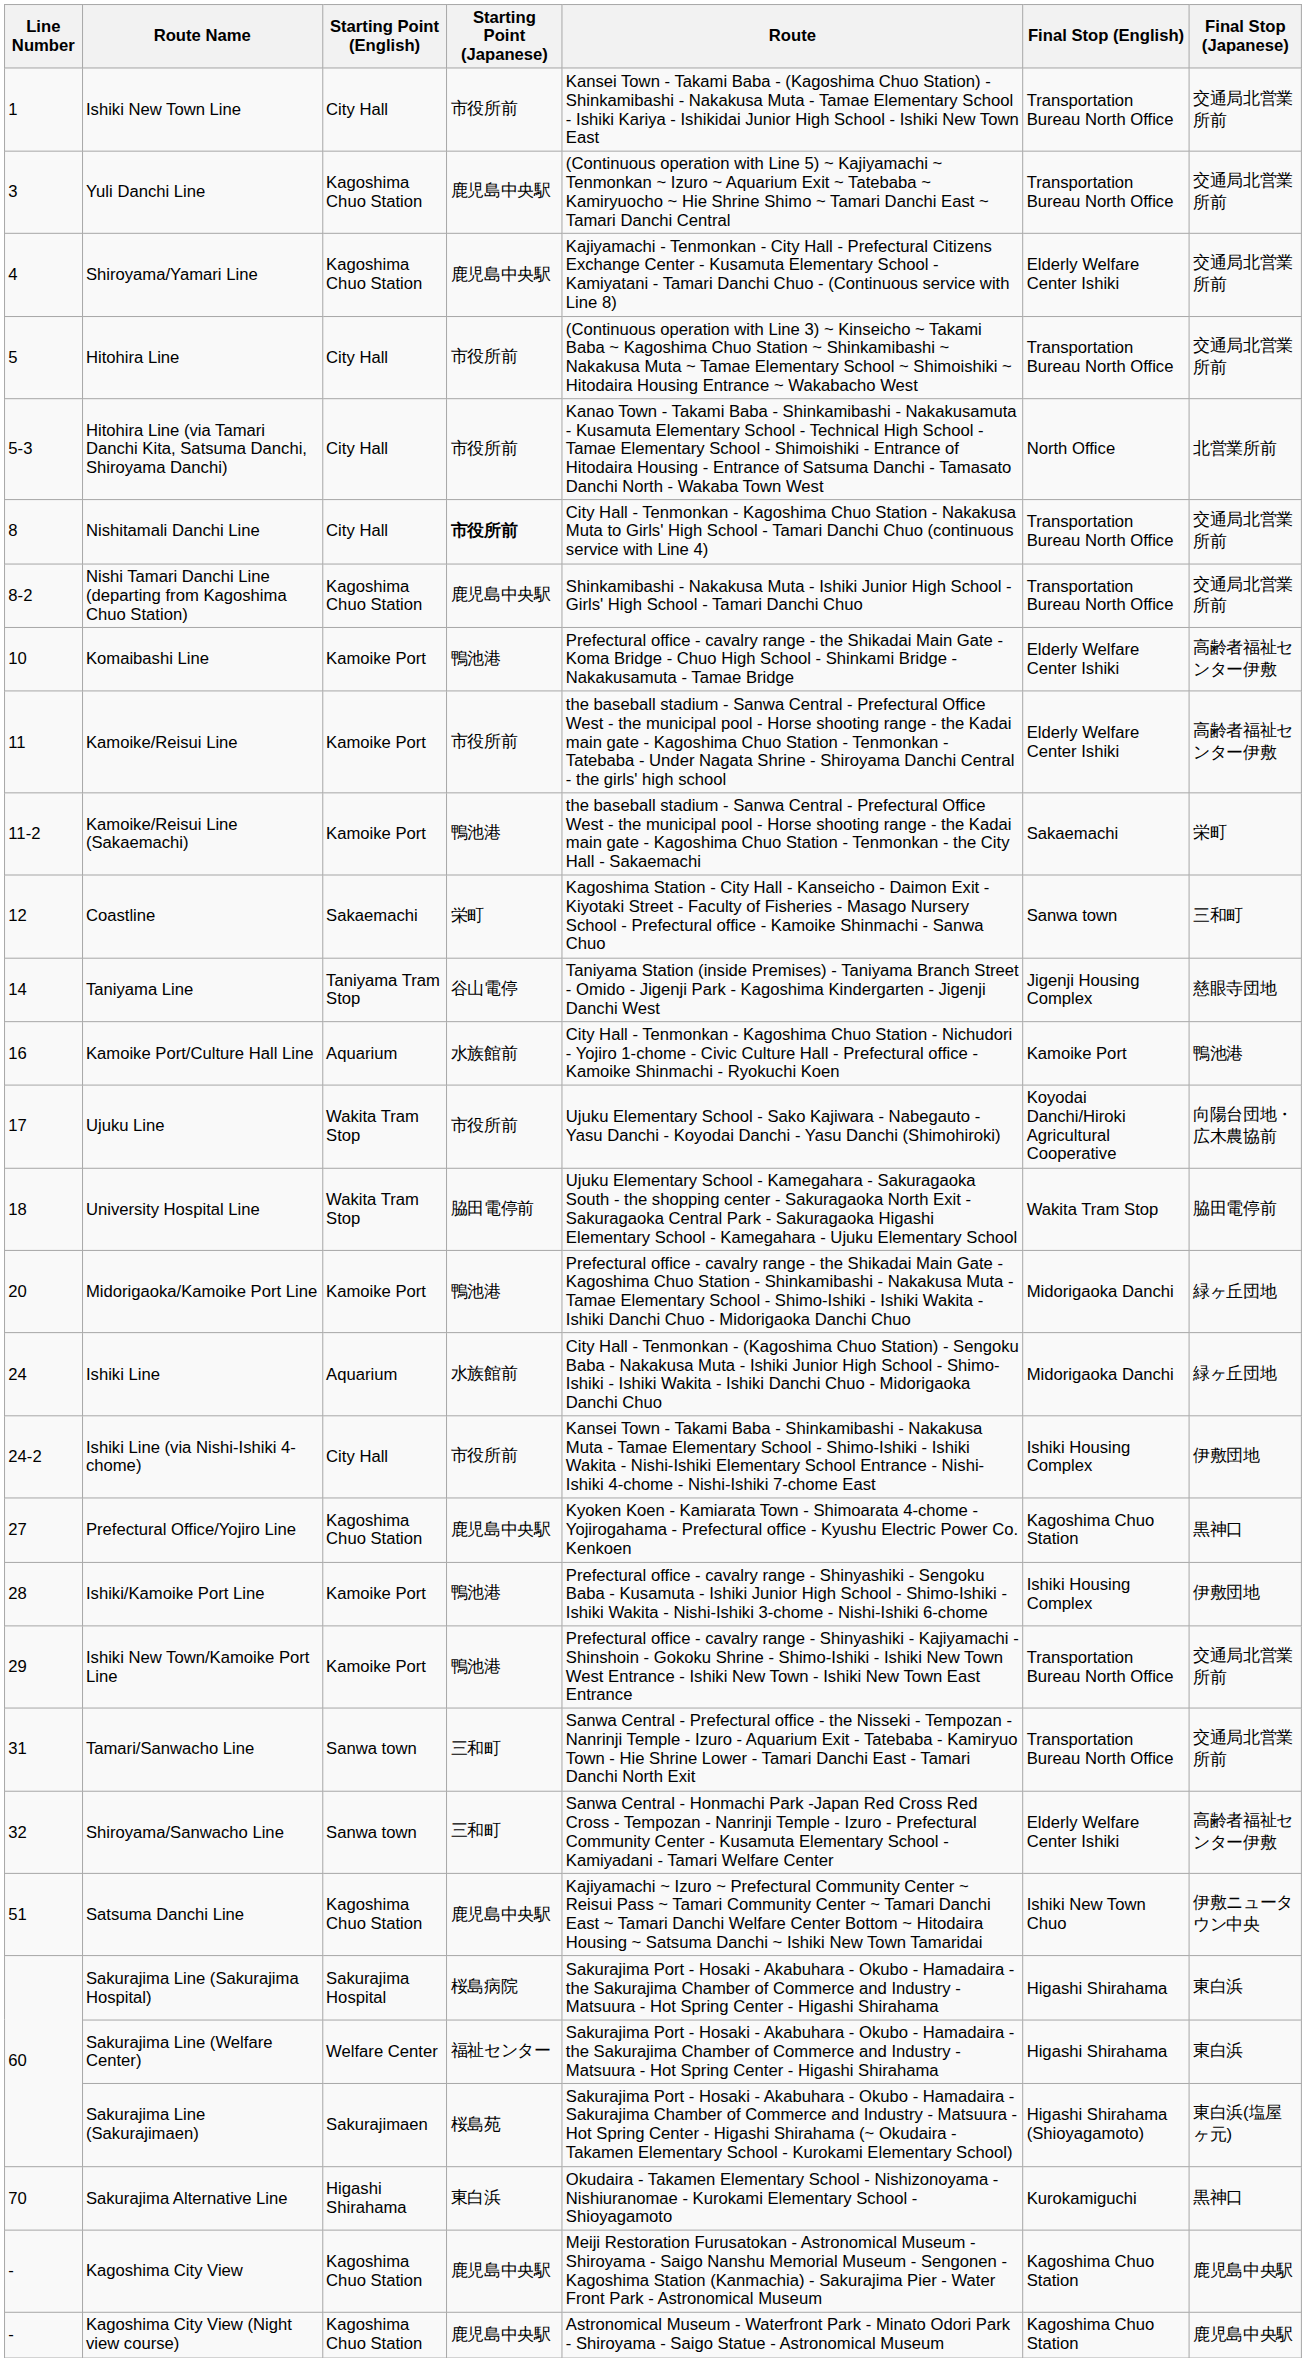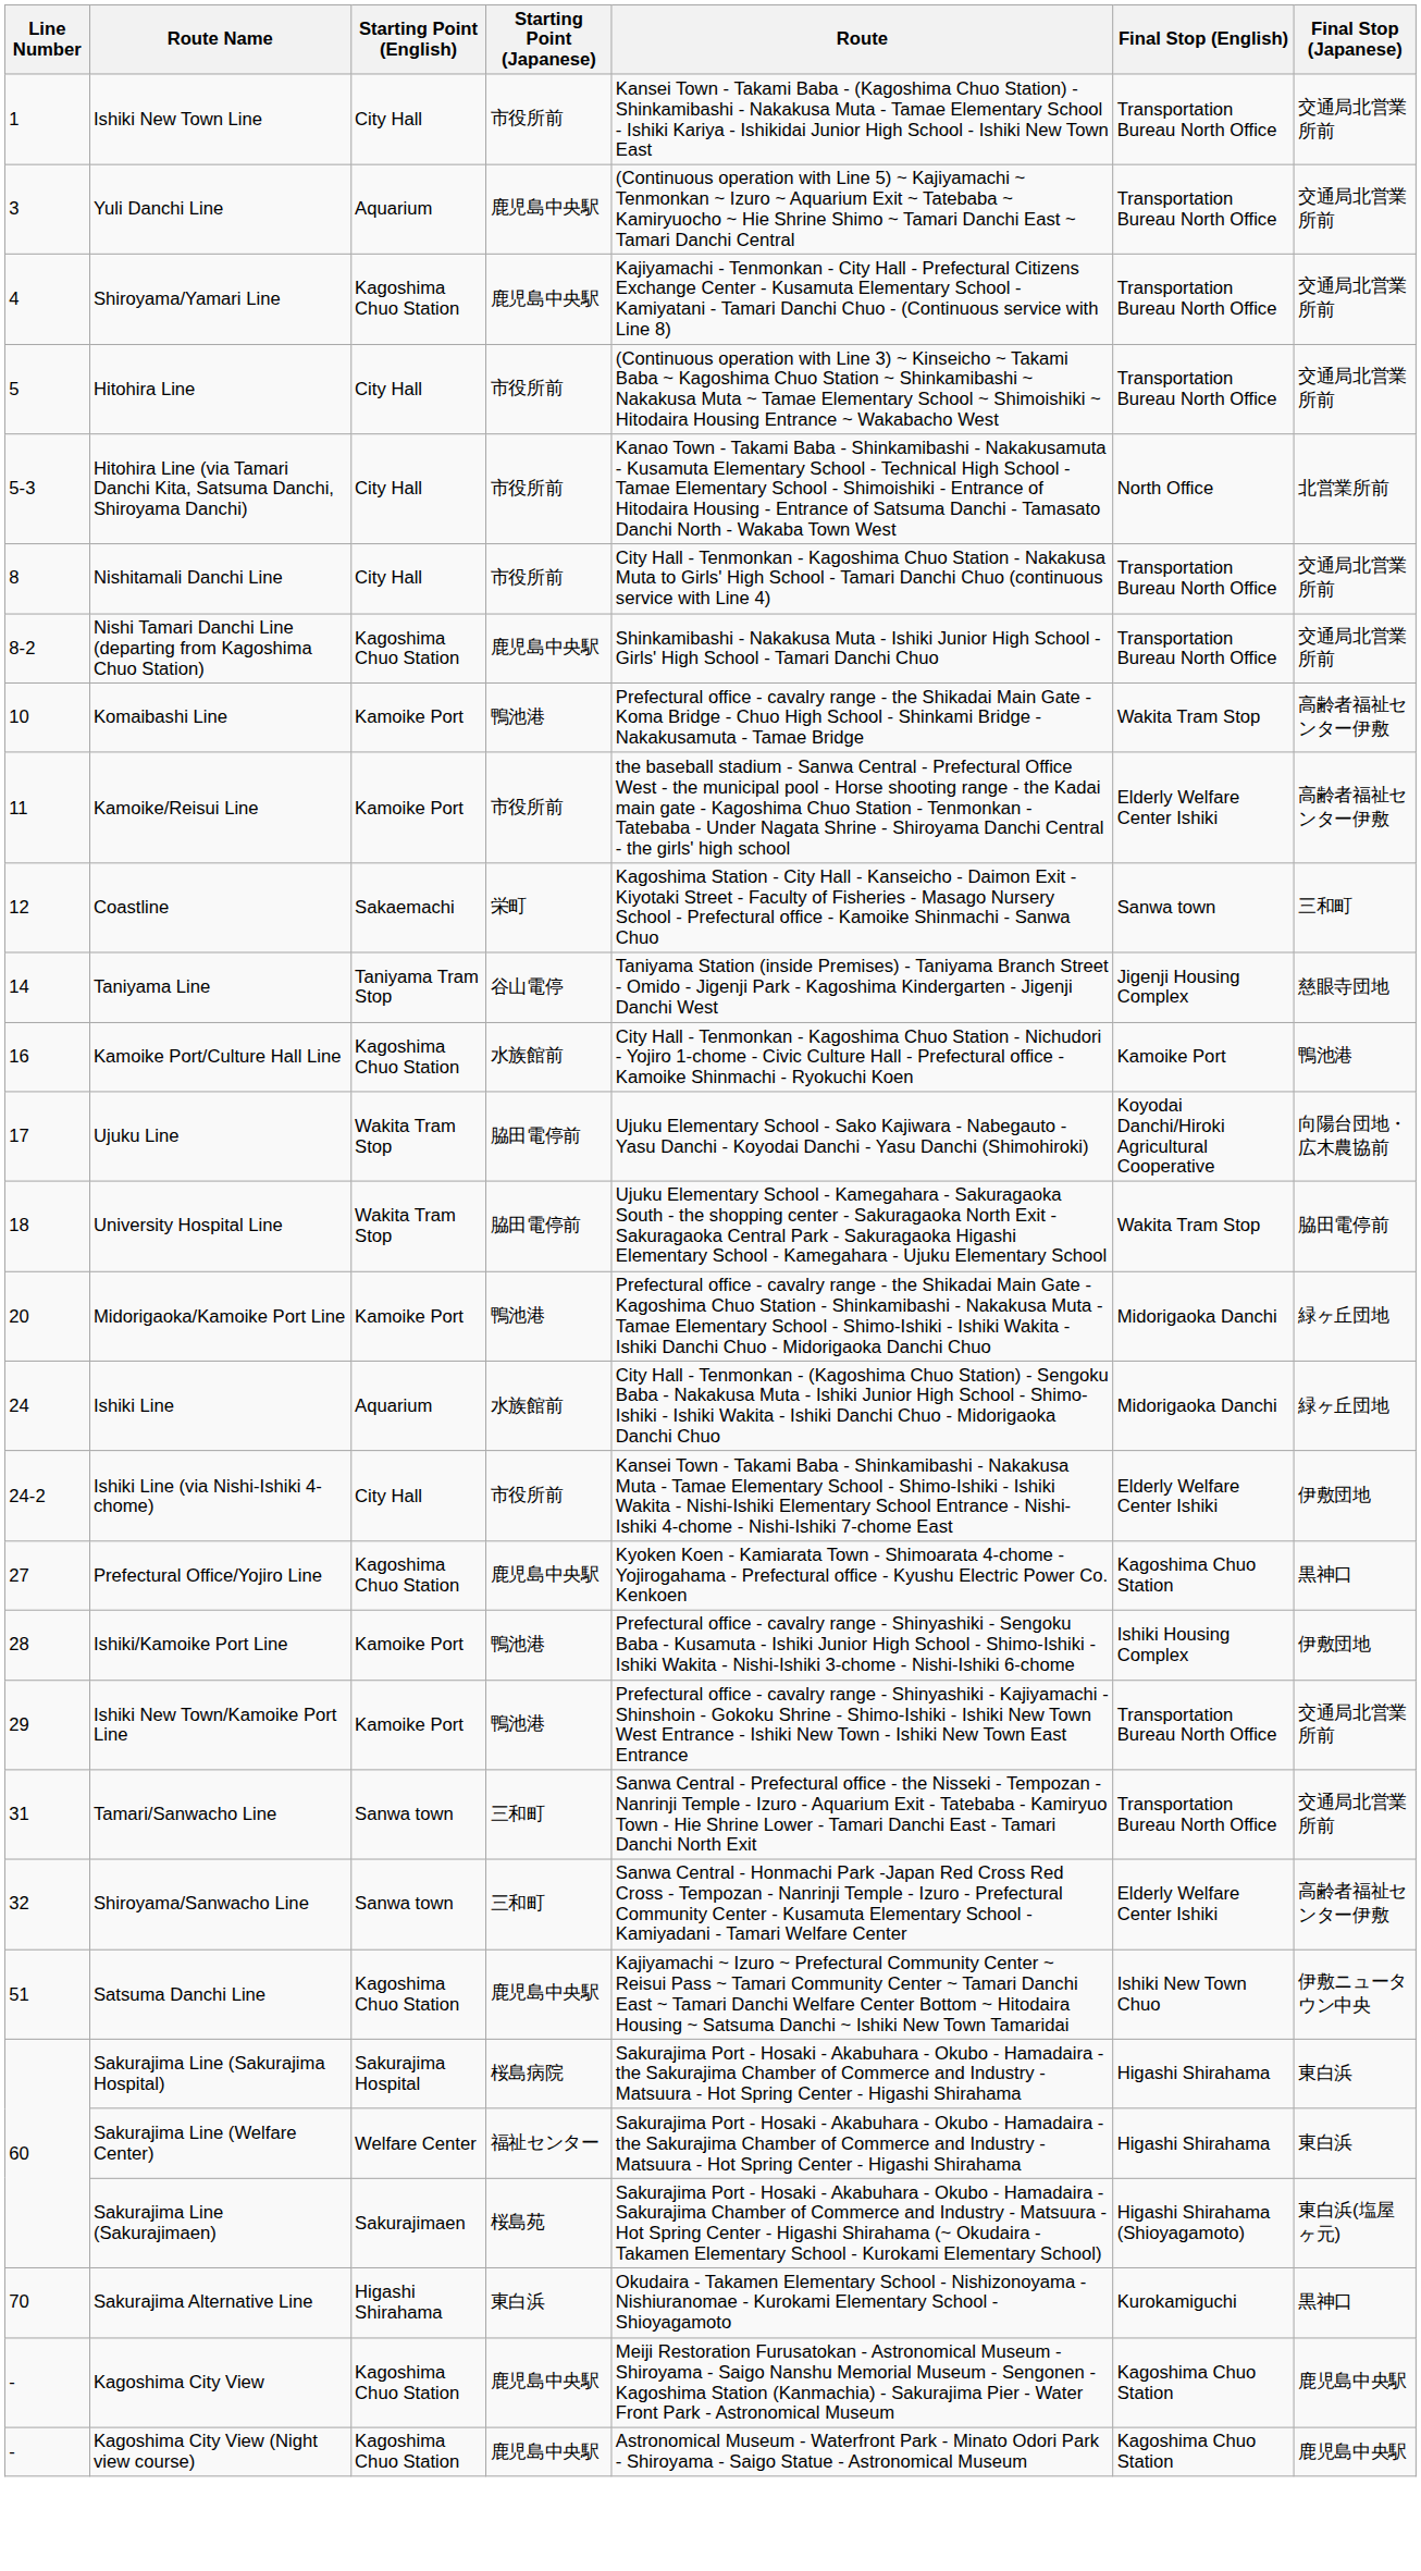Yuli Danchi Line | Starting Point (English): Kagoshima Chuo Station -> Aquarium
Shiroyama/Yamari Line | Final Stop (English): Elderly Welfare Center Ishiki -> Transportation Bureau North Office
Nishitamali Danchi Line | Starting Point (Japanese): bold -> normal
Komaibashi Line | Final Stop (English): Elderly Welfare Center Ishiki -> Wakita Tram Stop
- row: 11-2 | Kamoike/Reisui Line (Sakaemachi) | Kamoike Port | 鴨池港 | the baseball stadium - Sanwa Central - Prefectural Office West - the municipal pool - Horse shooting range - the Kadai main gate - Kagoshima Chuo Station - Tenmonkan - the City Hall - Sakaemachi | Sakaemachi | 栄町
Kamoike Port/Culture Hall Line | Starting Point (English): Aquarium -> Kagoshima Chuo Station
Ujuku Line | Starting Point (Japanese): 市役所前 -> 脇田電停前
Ishiki Line (via Nishi-Ishiki 4-chome) | Final Stop (English): Ishiki Housing Complex -> Elderly Welfare Center Ishiki
